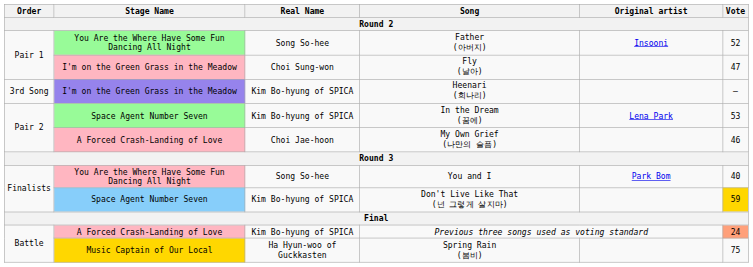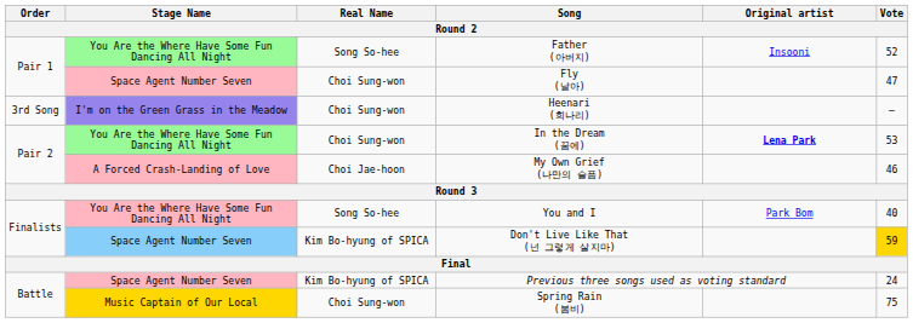Fly (날아) | Stage Name: I'm on the Green Grass in the Meadow -> Space Agent Number Seven
Heenari (희나리) | Real Name: Kim Bo-hyung of SPICA -> Choi Sung-won
In the Dream (꿈에) | Stage Name: Space Agent Number Seven -> You Are the Where Have Some Fun Dancing All Night
In the Dream (꿈에) | Real Name: Kim Bo-hyung of SPICA -> Choi Sung-won
In the Dream (꿈에) | Original artist: normal -> bold
Previous three songs used as voting standard | Stage Name: A Forced Crash-Landing of Love -> Space Agent Number Seven
Previous three songs used as voting standard | Vote: lightsalmon background -> no background
Spring Rain (봄비) | Real Name: Ha Hyun-woo of Guckkasten -> Choi Sung-won
